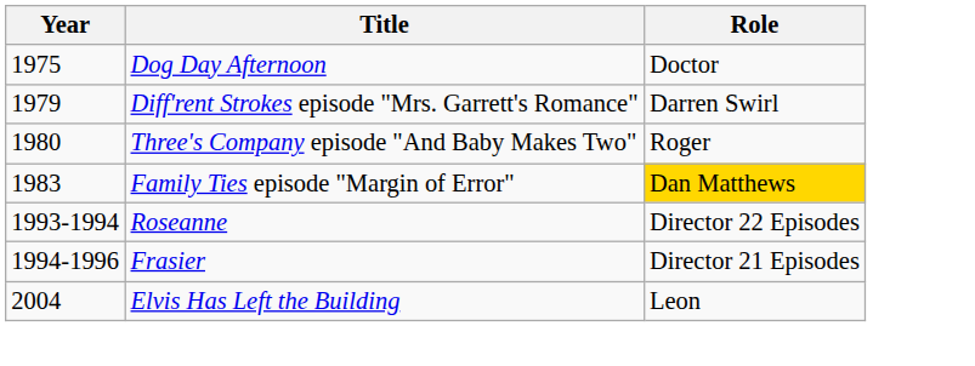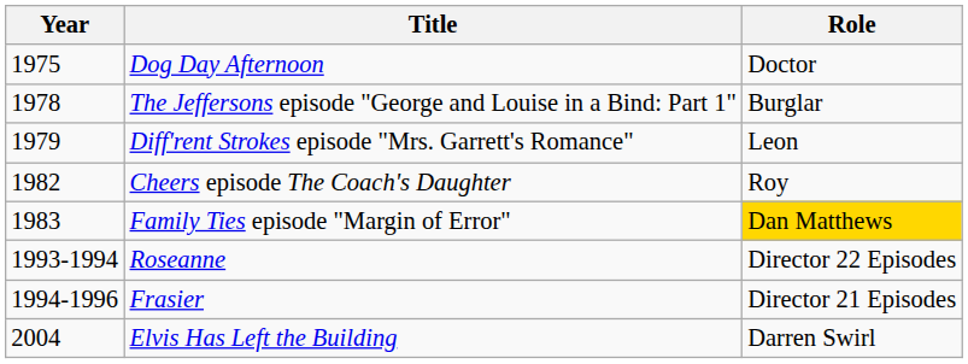+ row: 1978 | The Jeffersons episode "George and Louise in a Bind: Part 1" | Burglar
Diff'rent Strokes episode "Mrs. Garrett's Romance" | Role: Darren Swirl -> Leon
- row: 1980 | Three's Company episode "And Baby Makes Two" | Roger
+ row: 1982 | Cheers episode The Coach's Daughter | Roy
Elvis Has Left the Building | Role: Leon -> Darren Swirl
